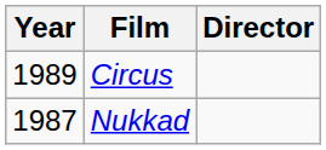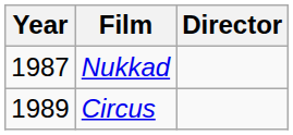rows swapped: Nukkad <-> Circus
